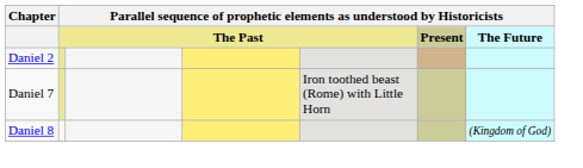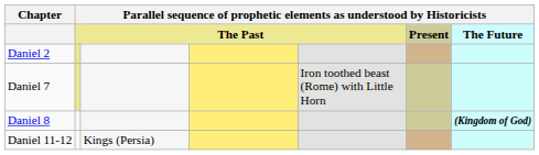Daniel 8 | column 7: normal -> bold
+ row: Daniel 11-12 | Kings (Persia)
